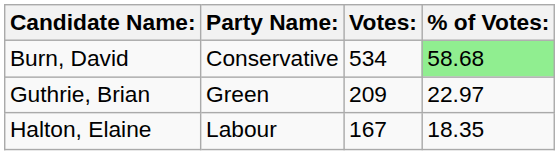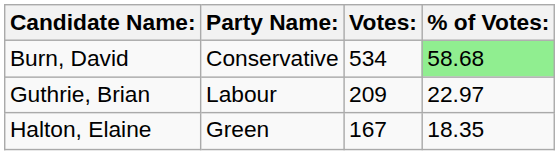Guthrie, Brian | Party Name:: Green -> Labour
Halton, Elaine | Party Name:: Labour -> Green
